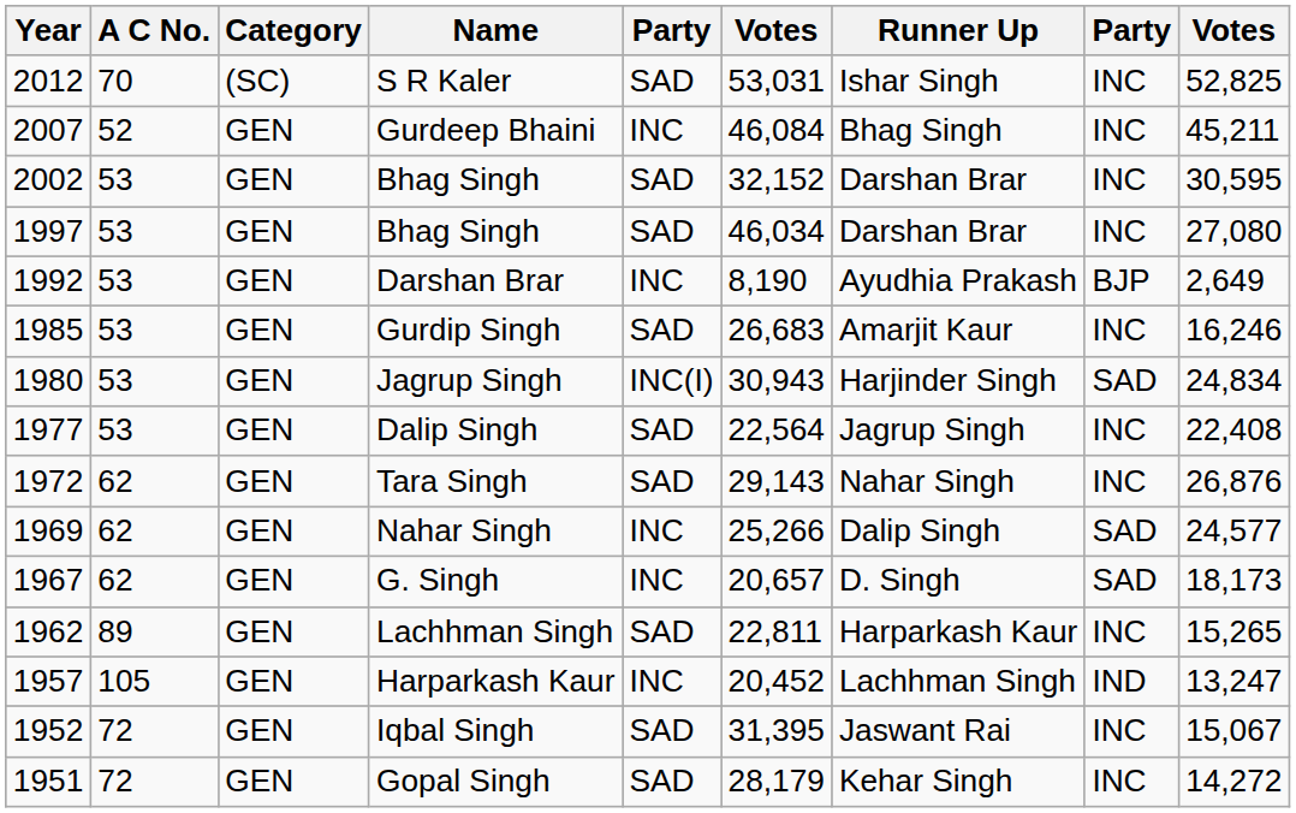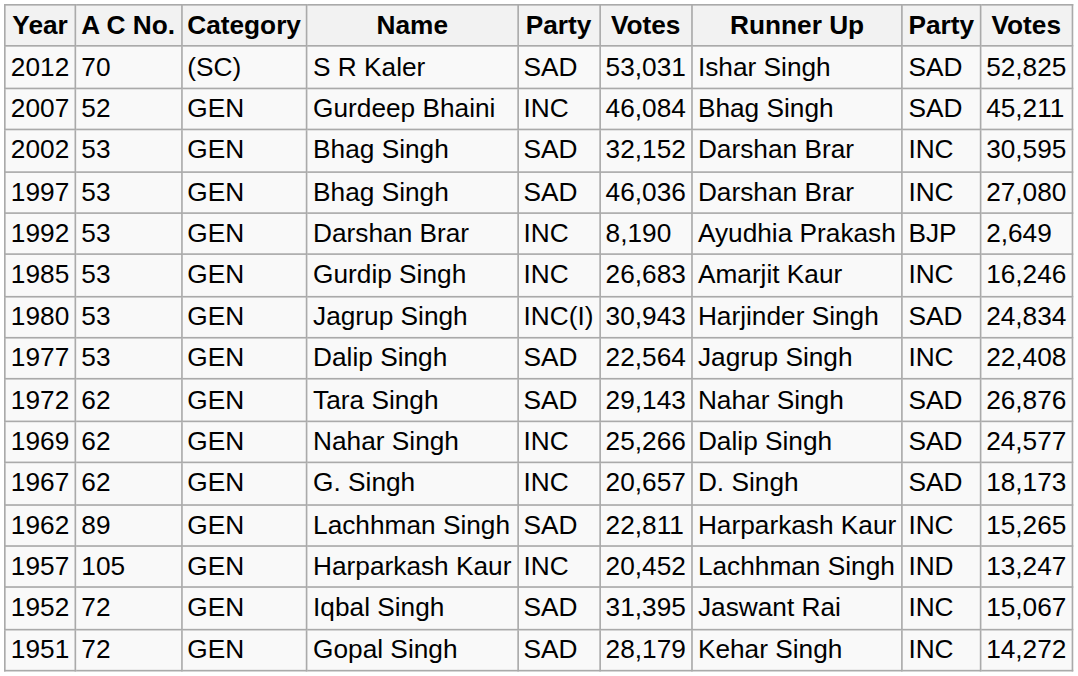S R Kaler | column 8: INC -> SAD
Gurdeep Bhaini | column 8: INC -> SAD
1997 / Bhag Singh | column 6: 46,034 -> 46,036
Gurdip Singh | column 5: SAD -> INC
Tara Singh | column 8: INC -> SAD
